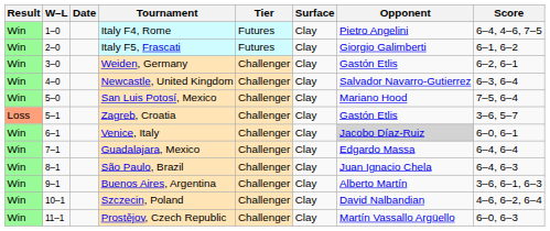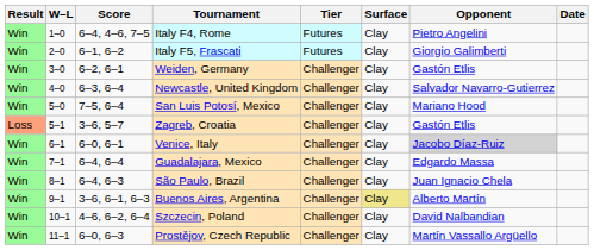columns swapped: Date <-> Score
Buenos Aires, Argentina | Surface: no background -> khaki background
